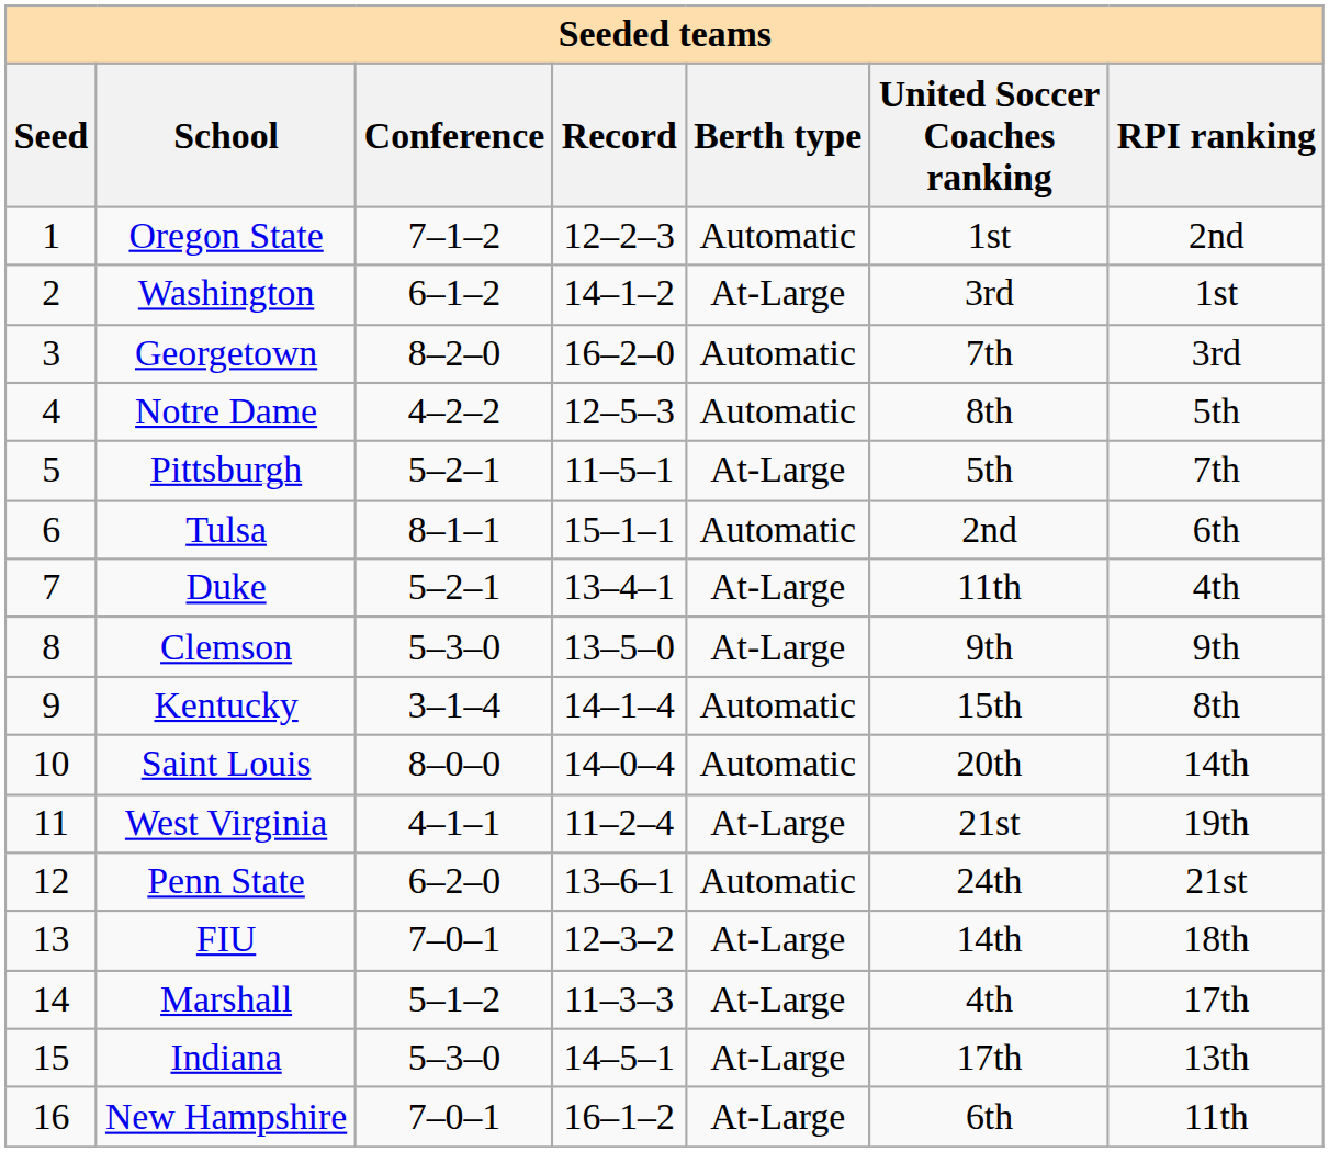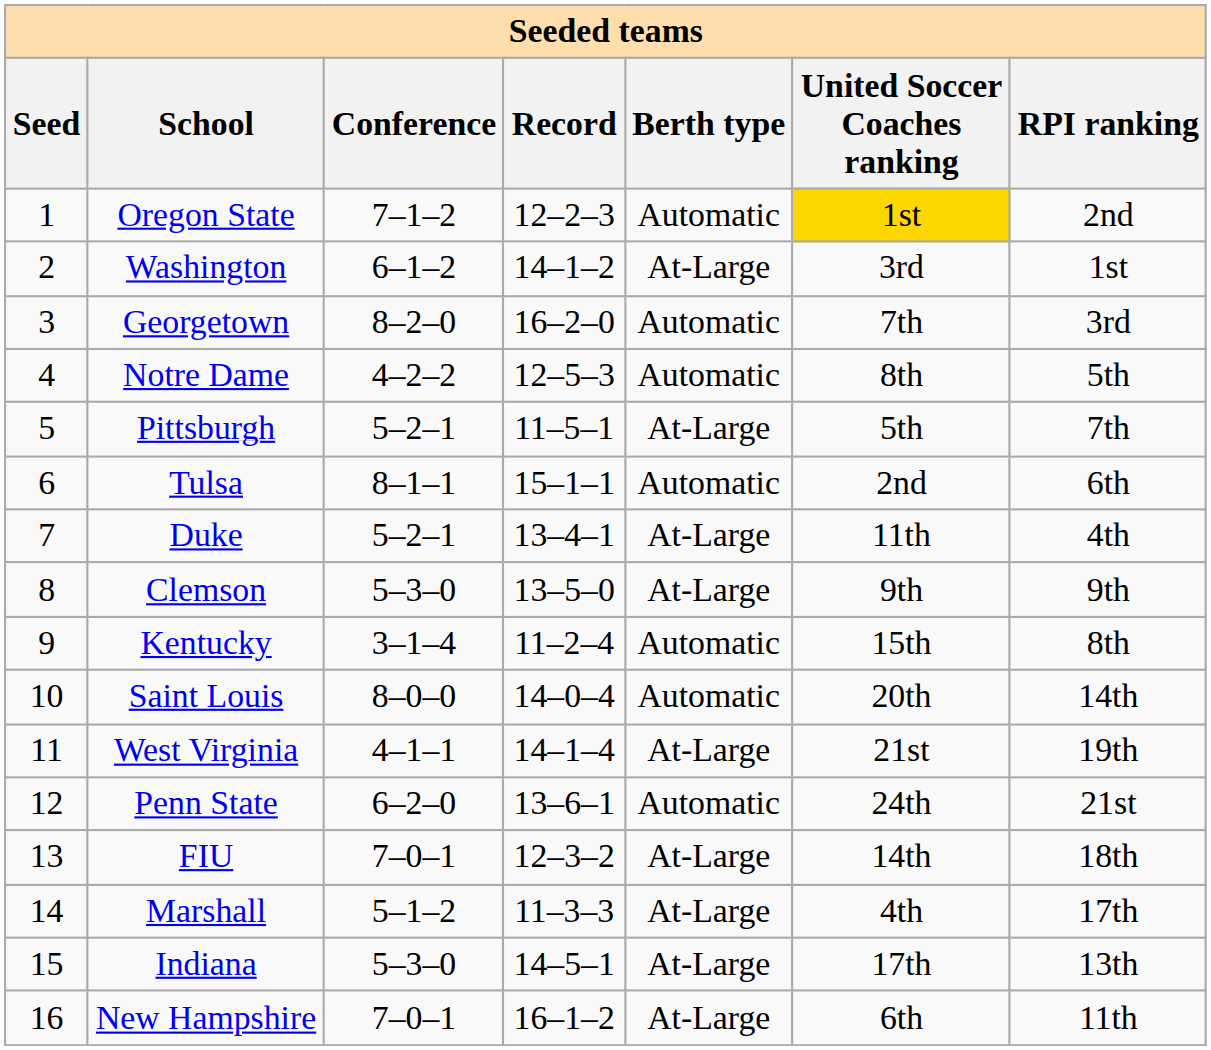Oregon State | United Soccer Coaches ranking: no background -> gold background
Kentucky | Record: 14–1–4 -> 11–2–4
West Virginia | Record: 11–2–4 -> 14–1–4
